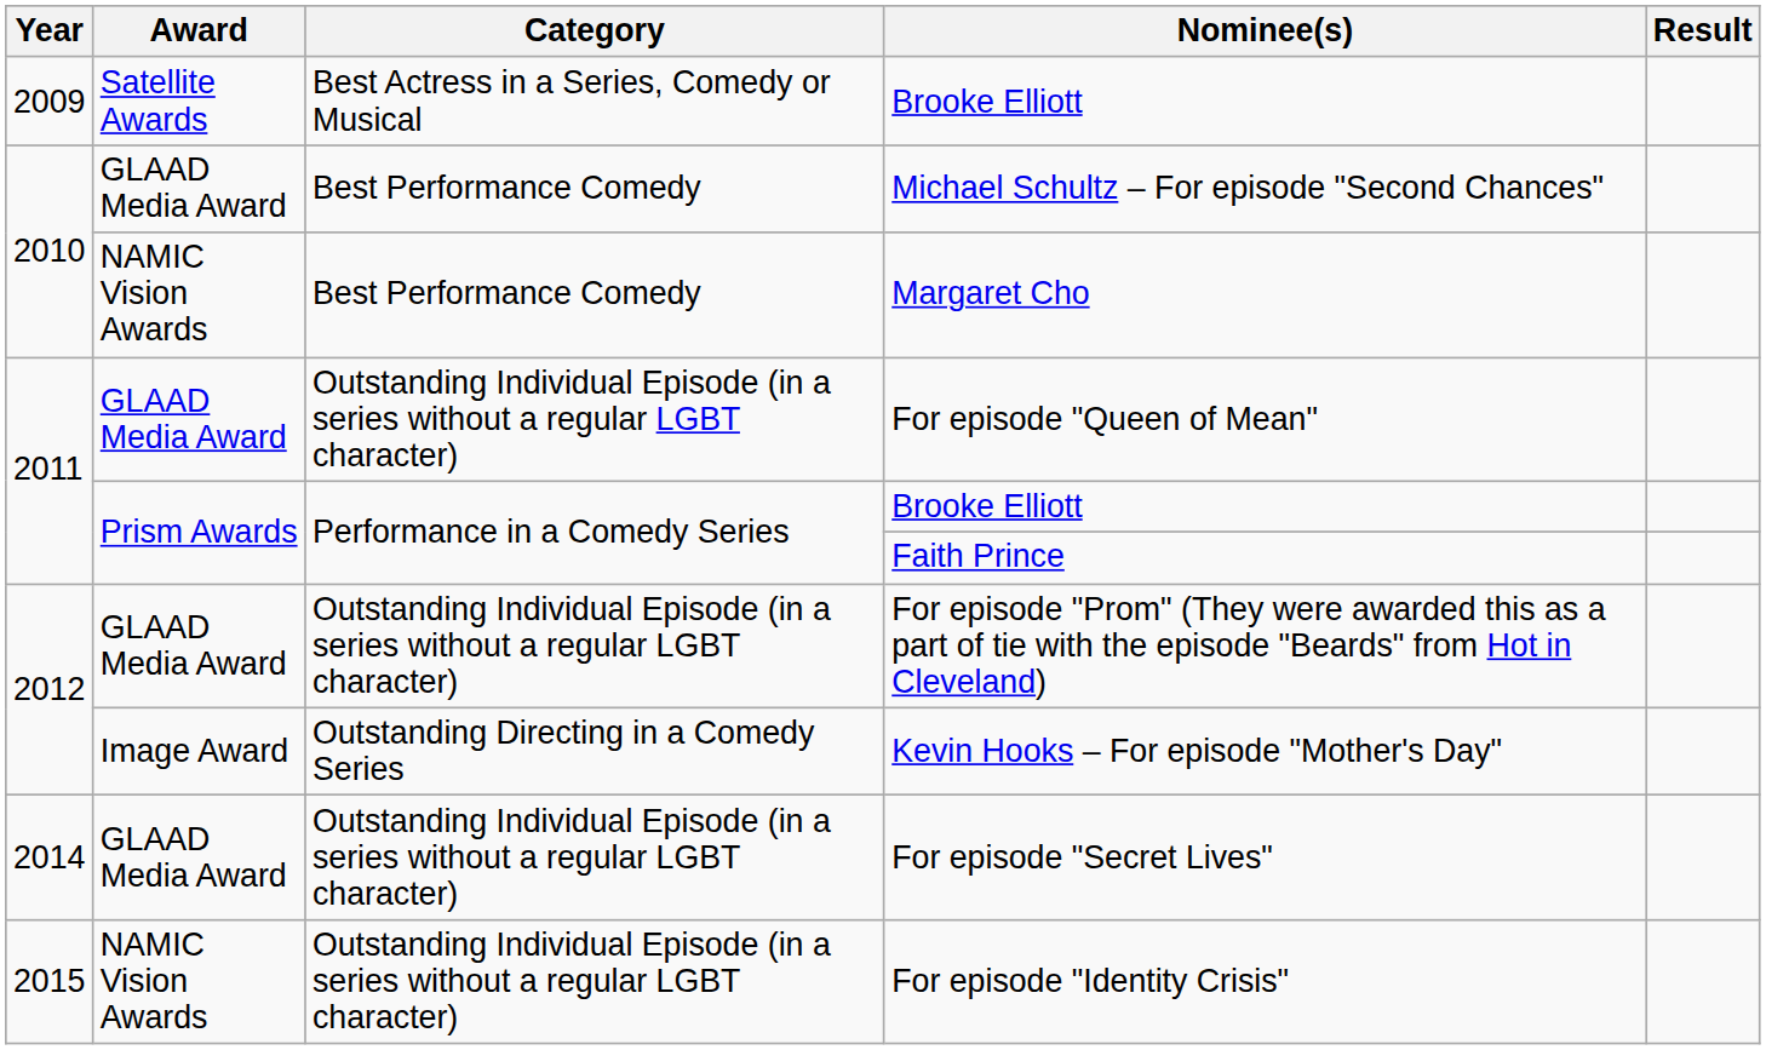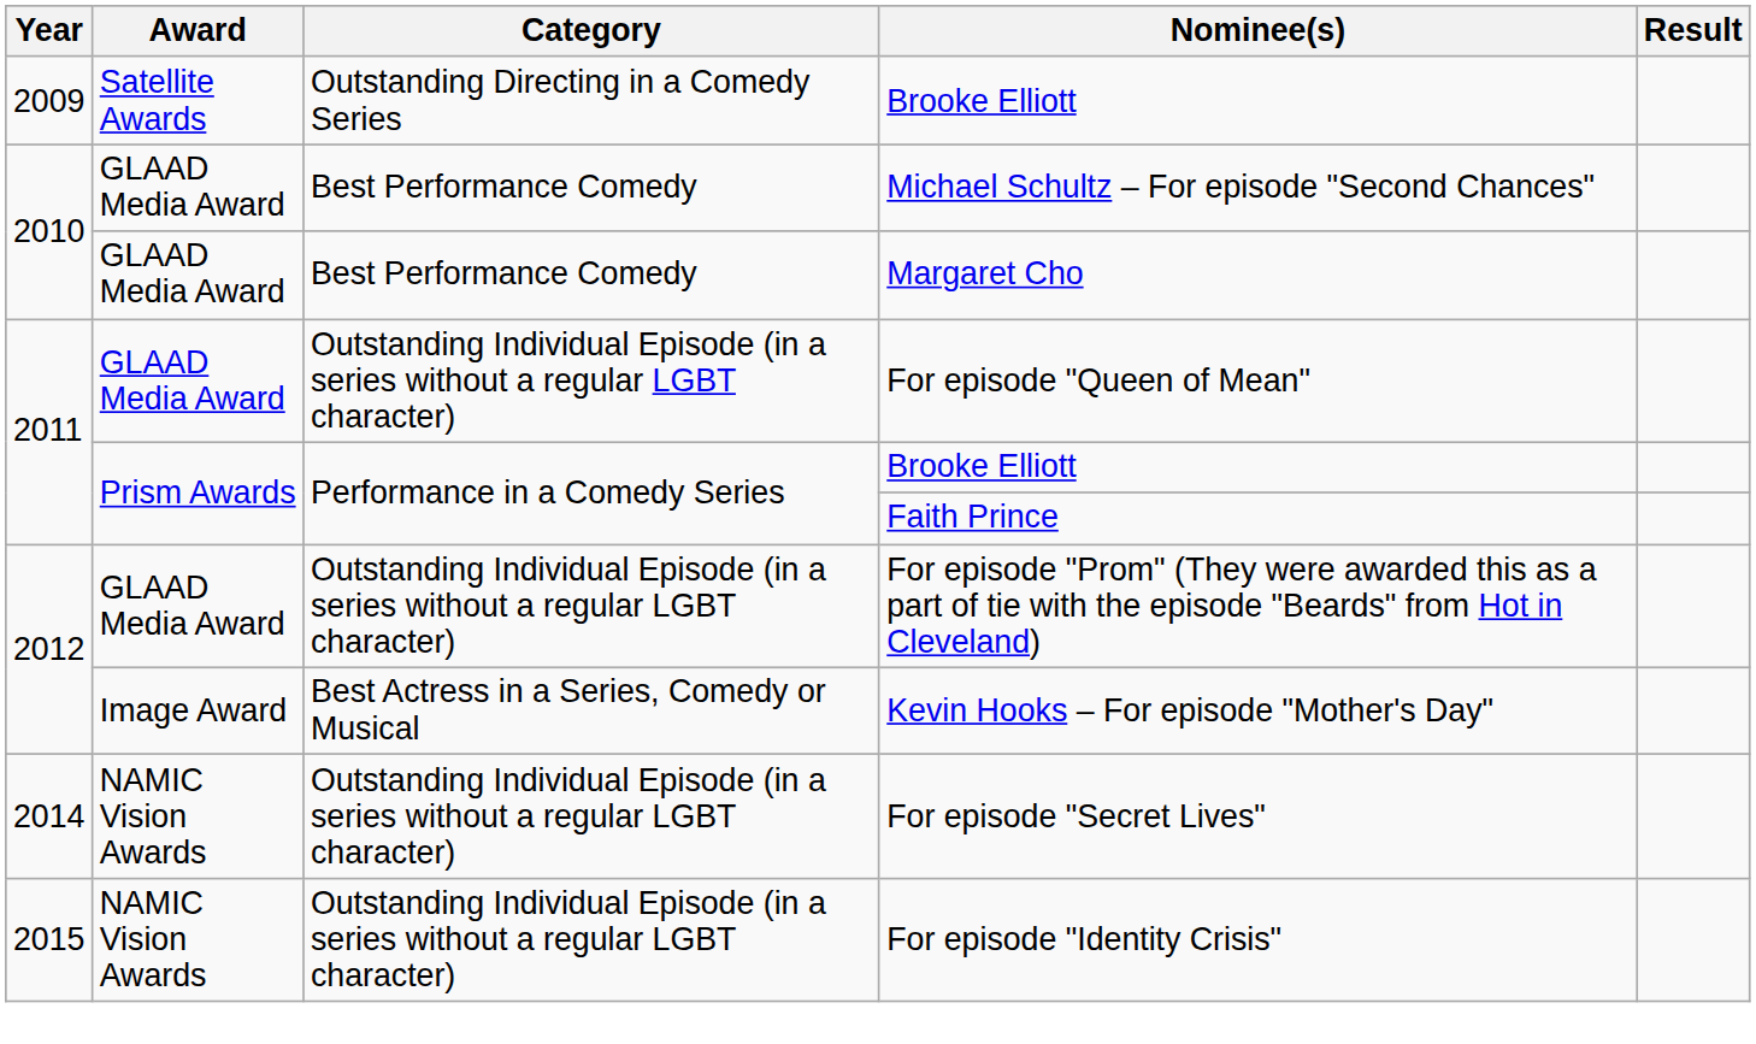2009 / Brooke Elliott | Category: Best Actress in a Series, Comedy or Musical -> Outstanding Directing in a Comedy Series
Margaret Cho | Award: NAMIC Vision Awards -> GLAAD Media Award
Kevin Hooks – For episode "Mother's Day" | Category: Outstanding Directing in a Comedy Series -> Best Actress in a Series, Comedy or Musical
For episode "Secret Lives" | Award: GLAAD Media Award -> NAMIC Vision Awards
